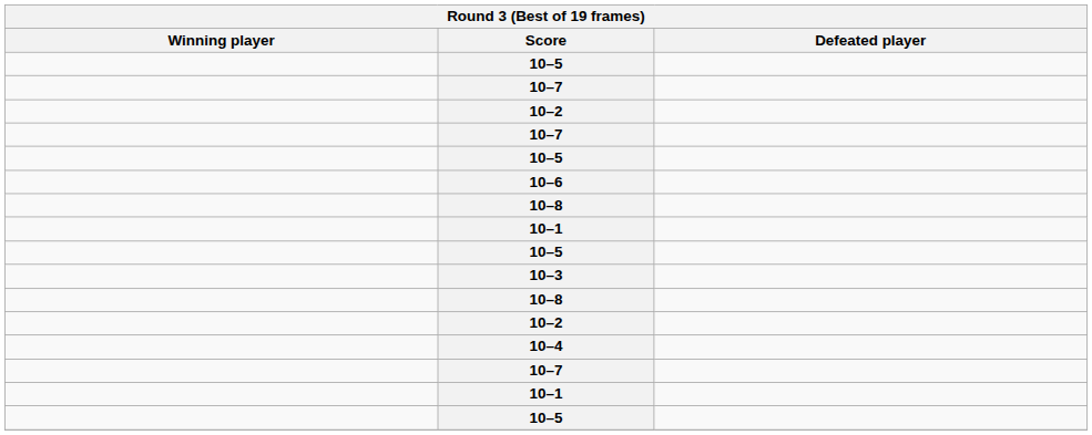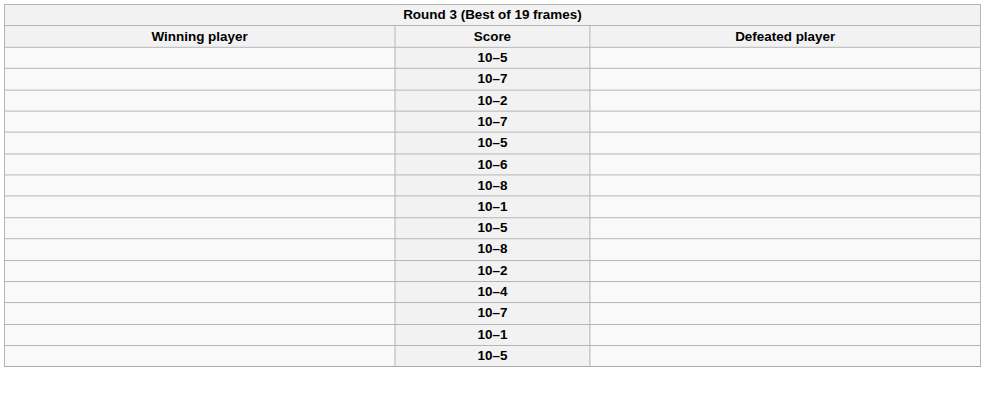- row: 10–3
